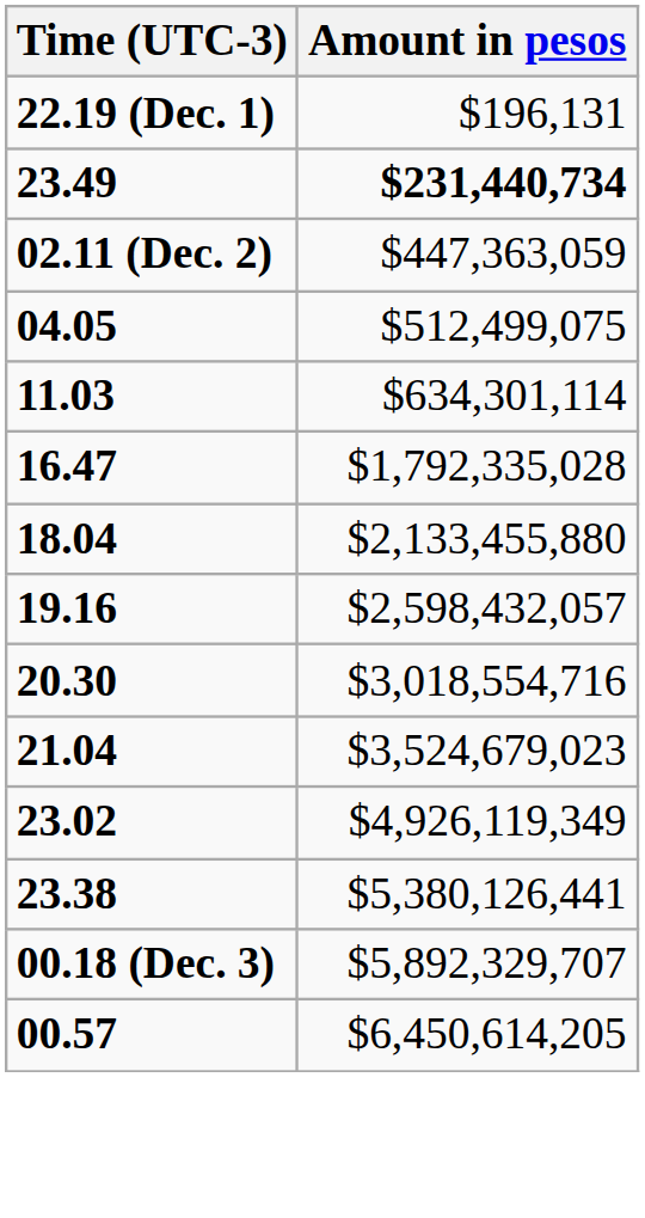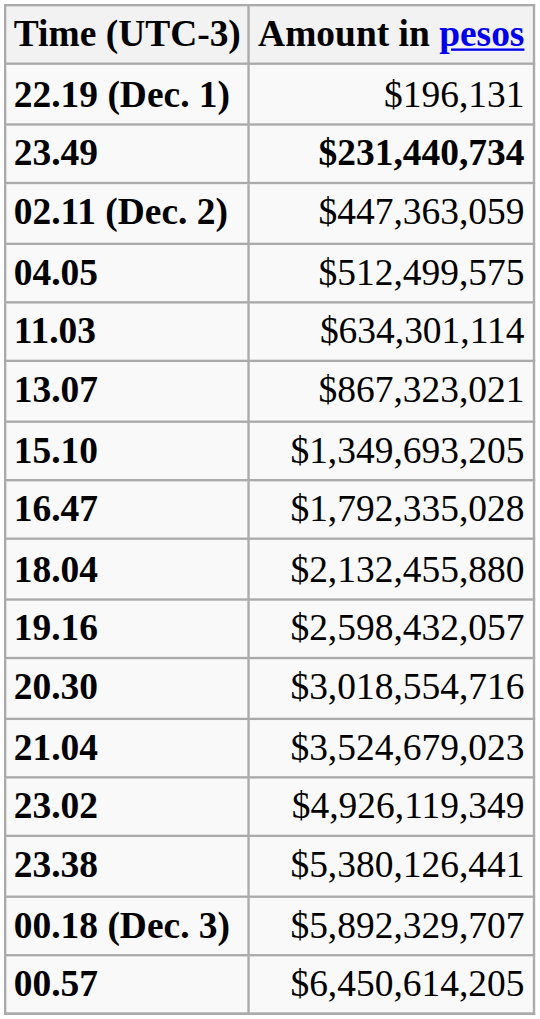04.05 | Amount in pesos: $512,499,075 -> $512,499,575
+ row: 13.07 | $867,323,021
+ row: 15.10 | $1,349,693,205
18.04 | Amount in pesos: $2,133,455,880 -> $2,132,455,880
